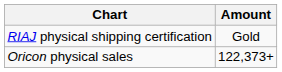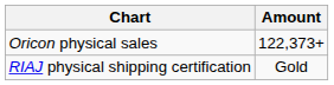rows swapped: Oricon physical sales <-> RIAJ physical shipping certification
